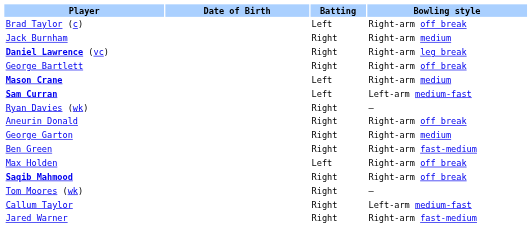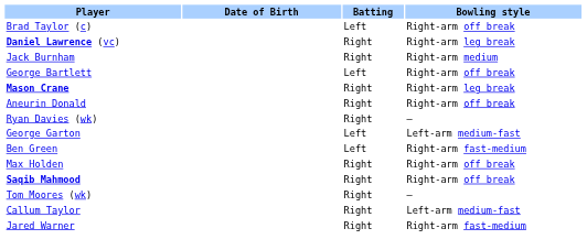rows swapped: Daniel Lawrence (vc) <-> Jack Burnham
George Bartlett | Batting: Right -> Left
Mason Crane | Batting: Left -> Right
Mason Crane | Bowling style: Right-arm medium -> Right-arm leg break
- row: Sam Curran | Left | Left-arm medium-fast
rows swapped: Ryan Davies (wk) <-> Aneurin Donald
George Garton | Batting: Right -> Left
George Garton | Bowling style: Right-arm medium -> Left-arm medium-fast
Ben Green | Batting: Right -> Left
Max Holden | Batting: Left -> Right
